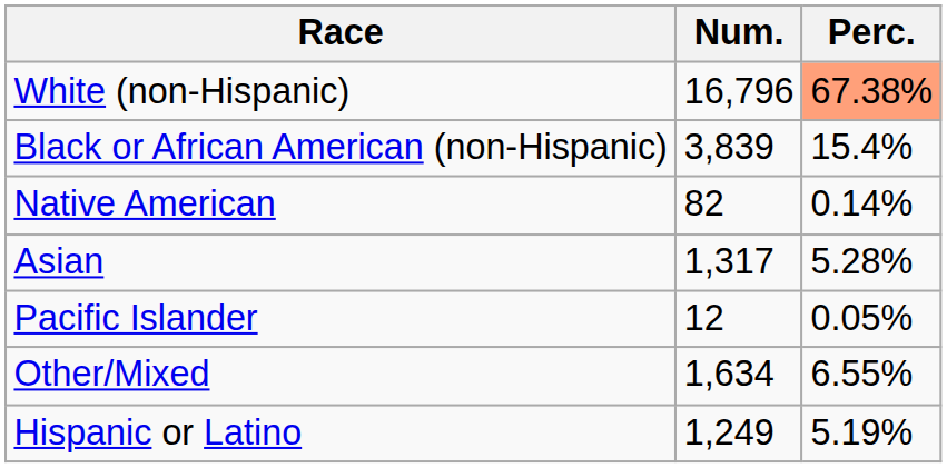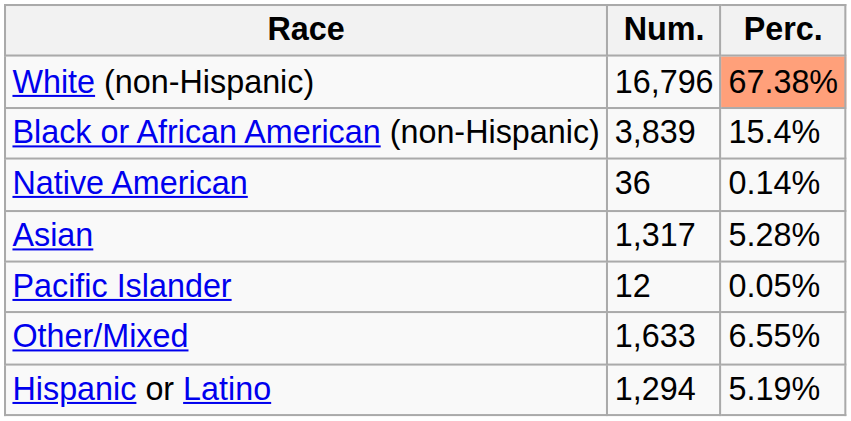Native American | Num.: 82 -> 36
Other/Mixed | Num.: 1,634 -> 1,633
Hispanic or Latino | Num.: 1,249 -> 1,294
